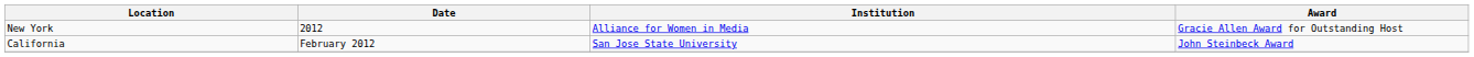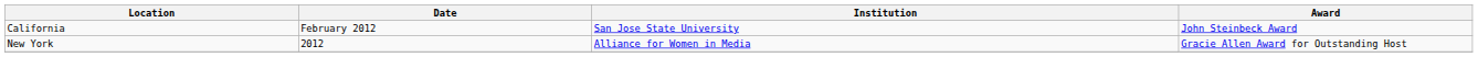rows swapped: California <-> New York
